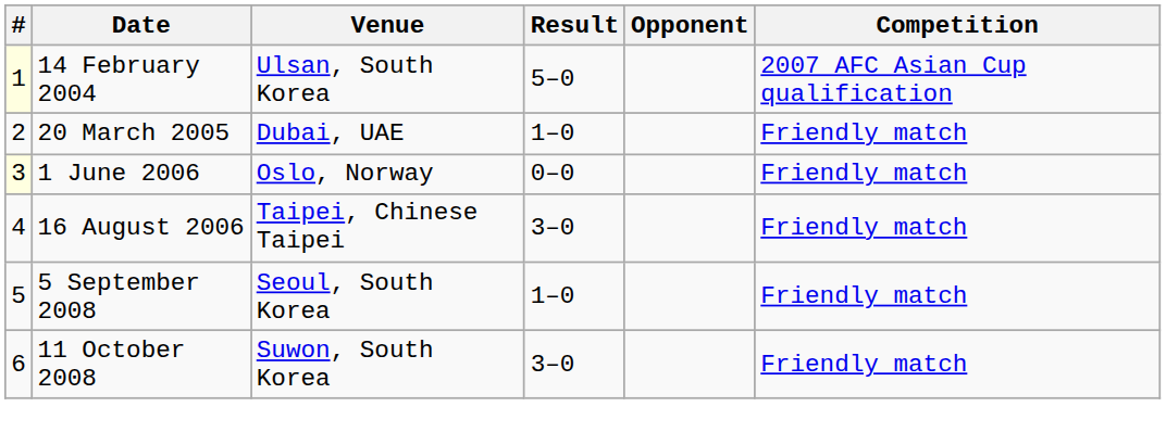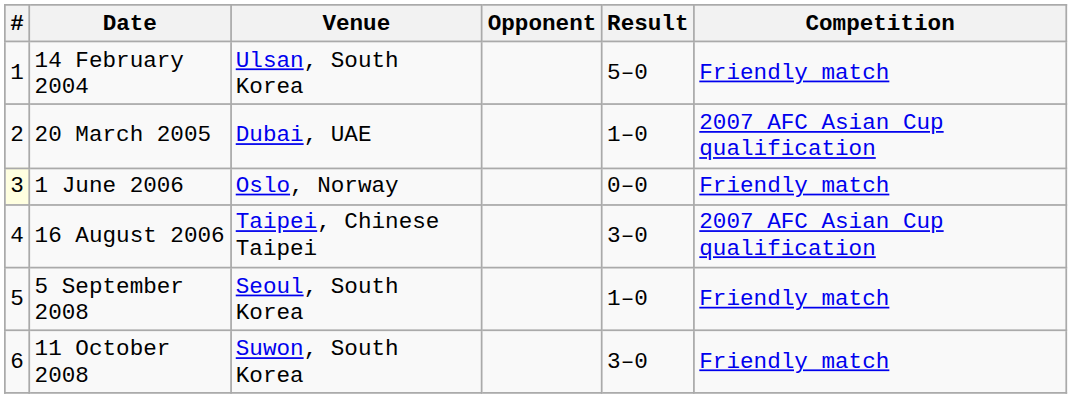columns swapped: Opponent <-> Result
14 February 2004 | #: lightyellow background -> no background
14 February 2004 | Competition: 2007 AFC Asian Cup qualification -> Friendly match
20 March 2005 | Competition: Friendly match -> 2007 AFC Asian Cup qualification
16 August 2006 | Competition: Friendly match -> 2007 AFC Asian Cup qualification
